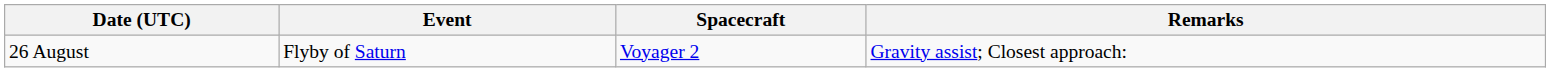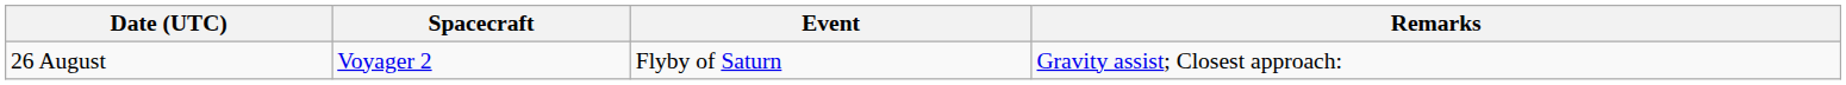columns swapped: Spacecraft <-> Event
